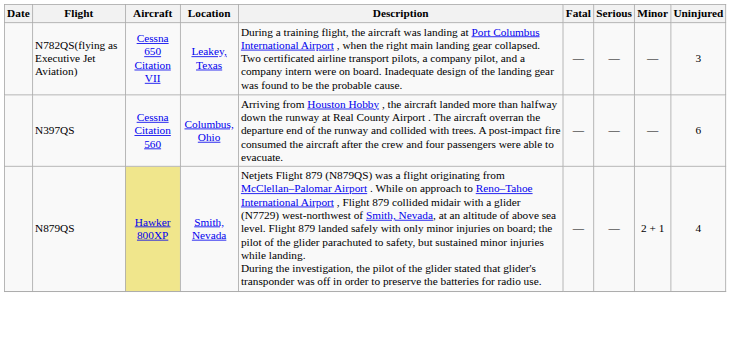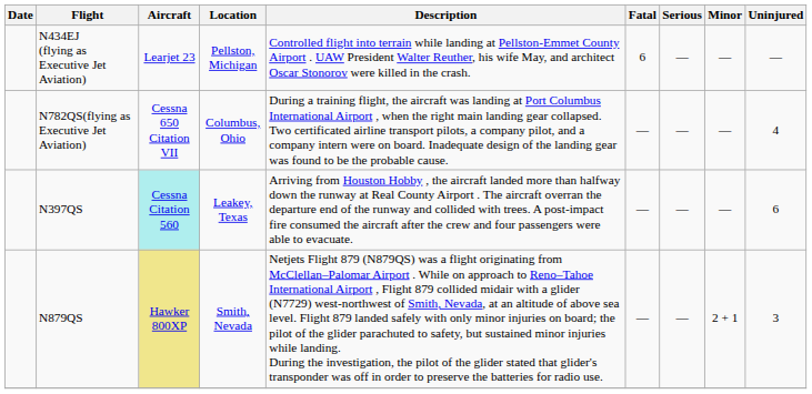+ row: N434EJ (flying as Executive Jet Aviation) | Learjet 23 | Pellston, Michigan | Controlled flight into terrain while landing at Pellston-Emmet County Airport . UAW President Walter Reuther, his wife May, and architect Oscar Stonorov were killed in the crash. | 6 | — | — | —
N782QS(flying as Executive Jet Aviation) | Location: Leakey, Texas -> Columbus, Ohio
N782QS(flying as Executive Jet Aviation) | Uninjured: 3 -> 4
N397QS | Aircraft: no background -> paleturquoise background
N397QS | Location: Columbus, Ohio -> Leakey, Texas
N879QS | Uninjured: 4 -> 3
